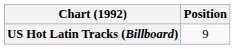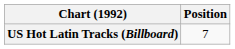US Hot Latin Tracks (Billboard) | Position: 9 -> 7
